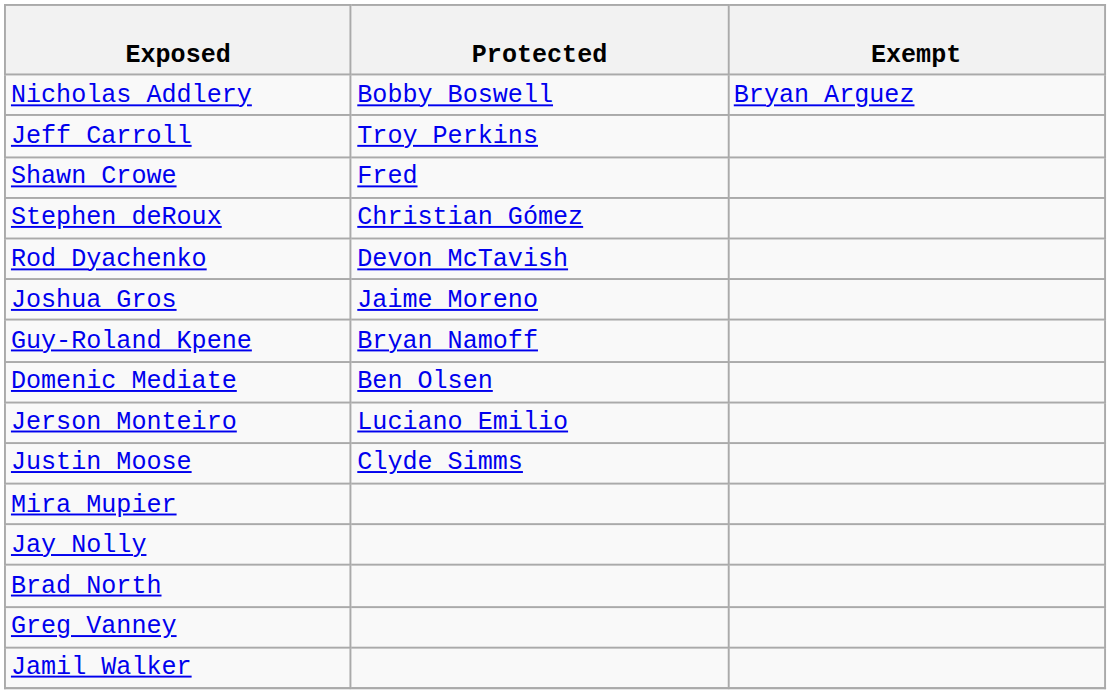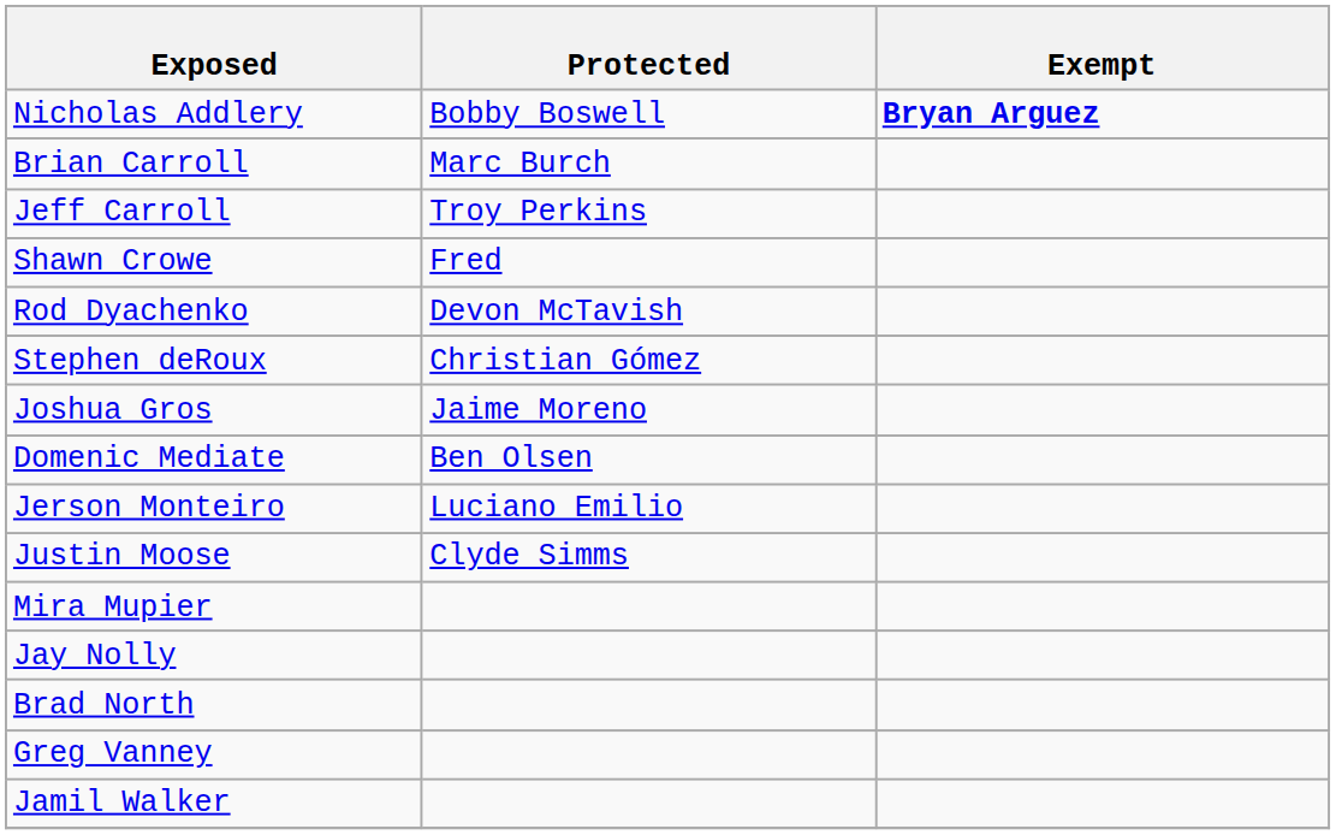Nicholas Addlery | Exempt: normal -> bold
+ row: Brian Carroll | Marc Burch
rows swapped: Stephen deRoux <-> Rod Dyachenko
- row: Guy-Roland Kpene | Bryan Namoff
